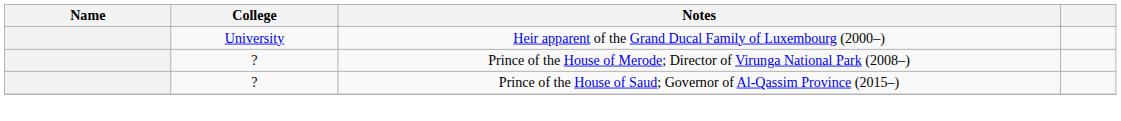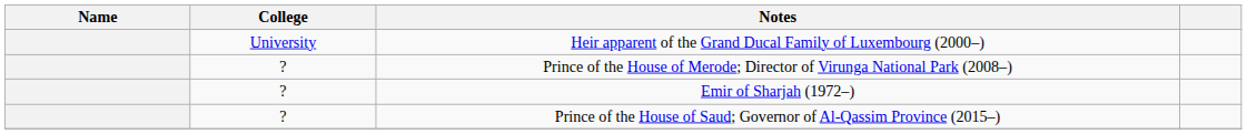+ row: ? | Emir of Sharjah (1972–)
